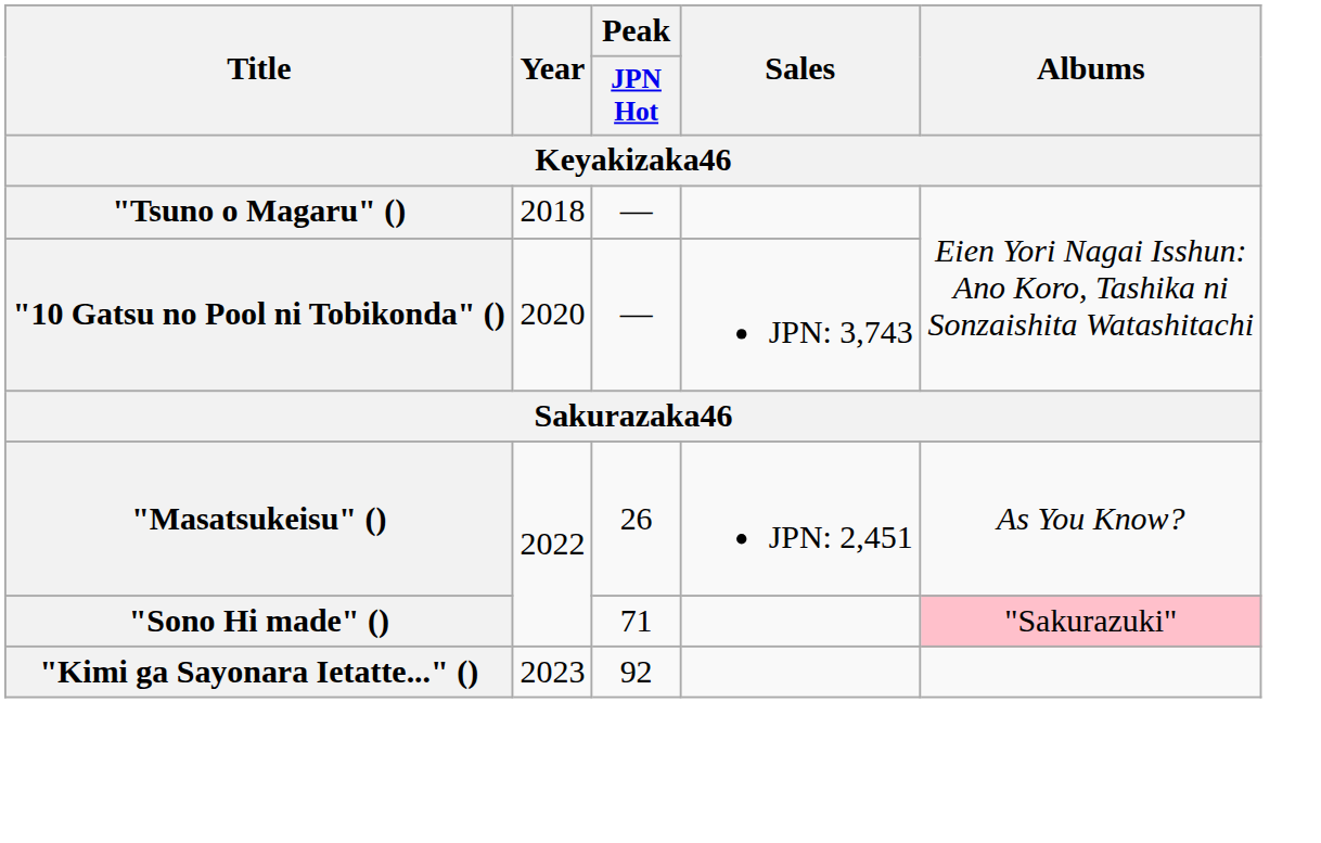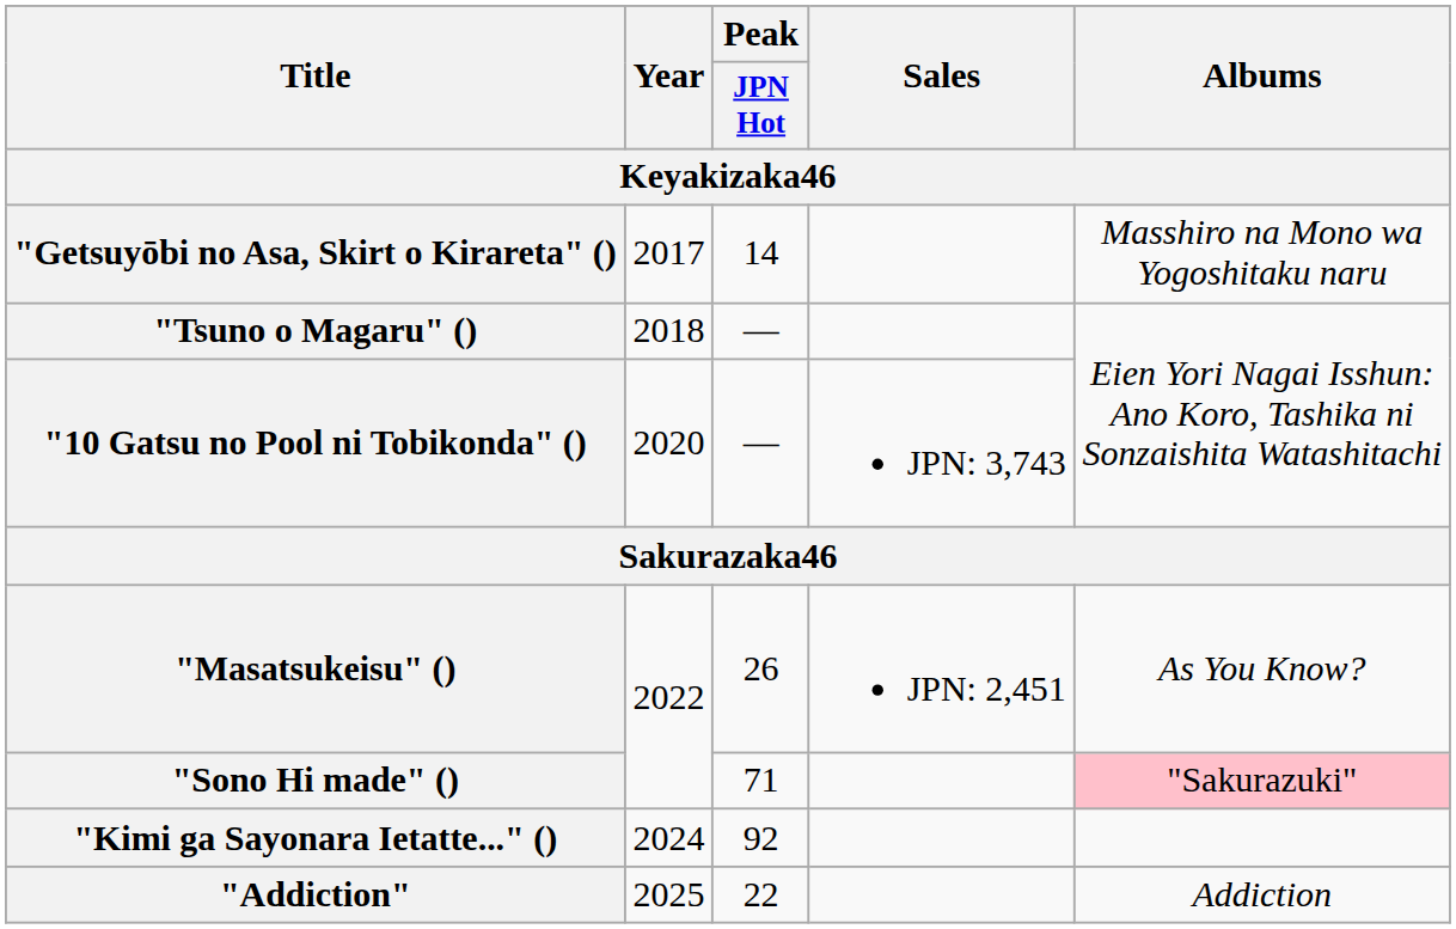+ row: "Getsuyōbi no Asa, Skirt o Kirareta" () | 2017 | 14 | Masshiro na Mono wa Yogoshitaku naru
"Kimi ga Sayonara Ietatte..." () | Year: 2023 -> 2024
+ row: "Addiction" | 2025 | 22 | Addiction
